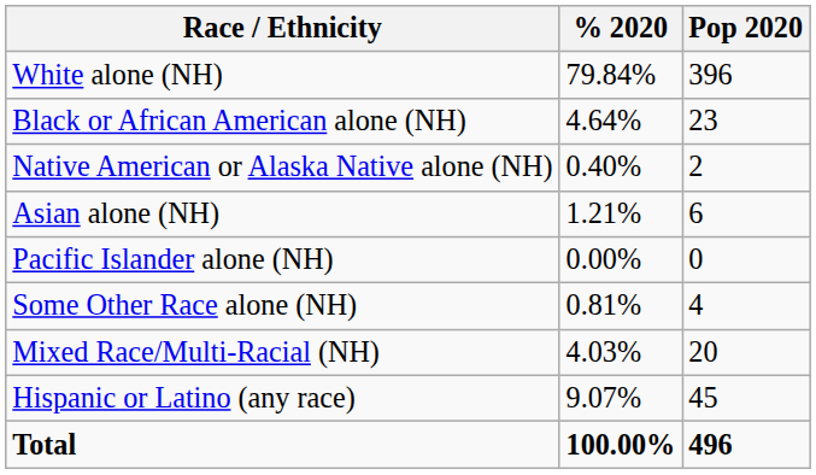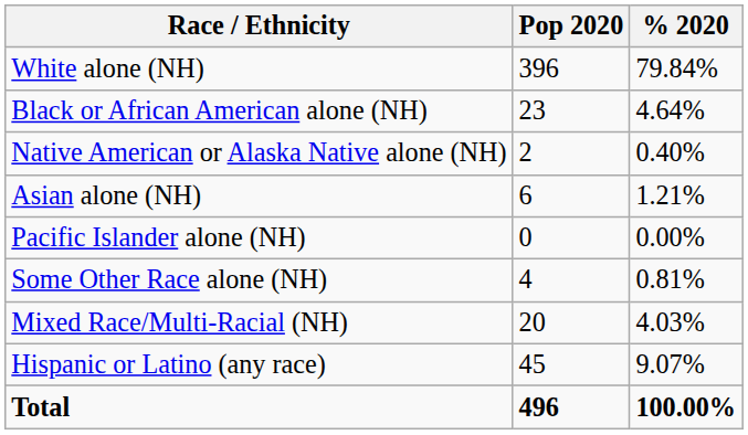columns swapped: Pop 2020 <-> % 2020
